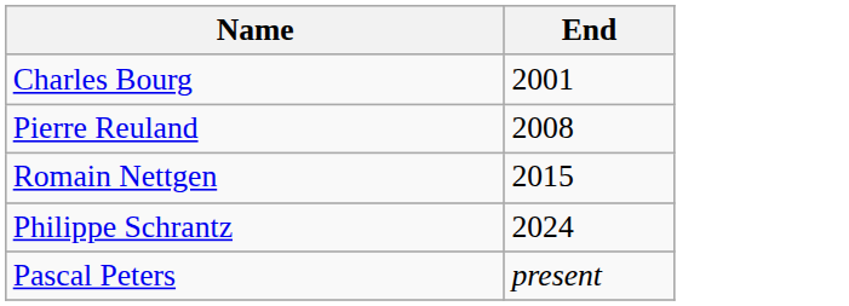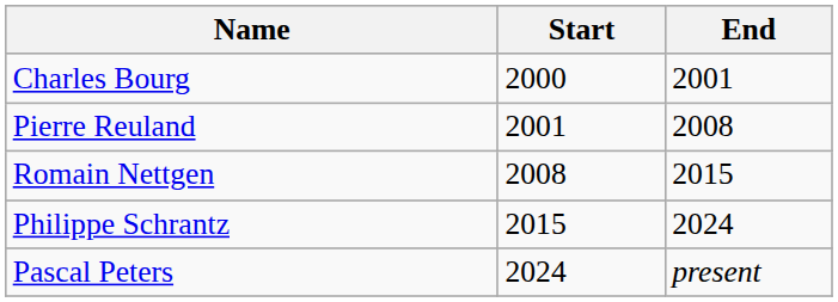+ column: Start | 2000 | 2001 | 2008 | 2015 | 2024
